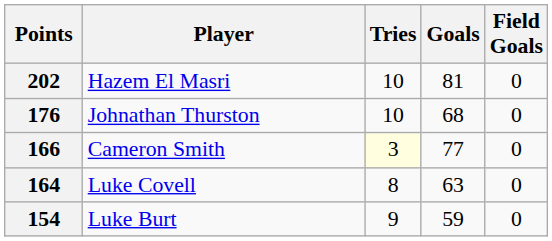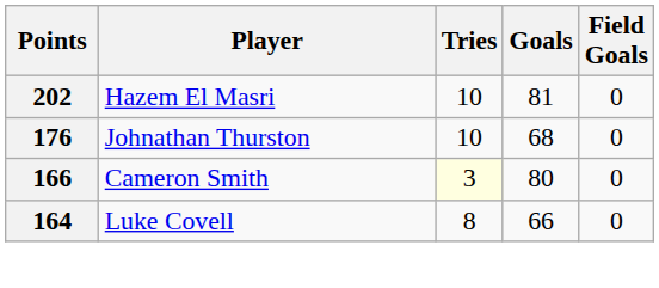166 | Goals: 77 -> 80
164 | Goals: 63 -> 66
- row: 154 | Luke Burt | 9 | 59 | 0
